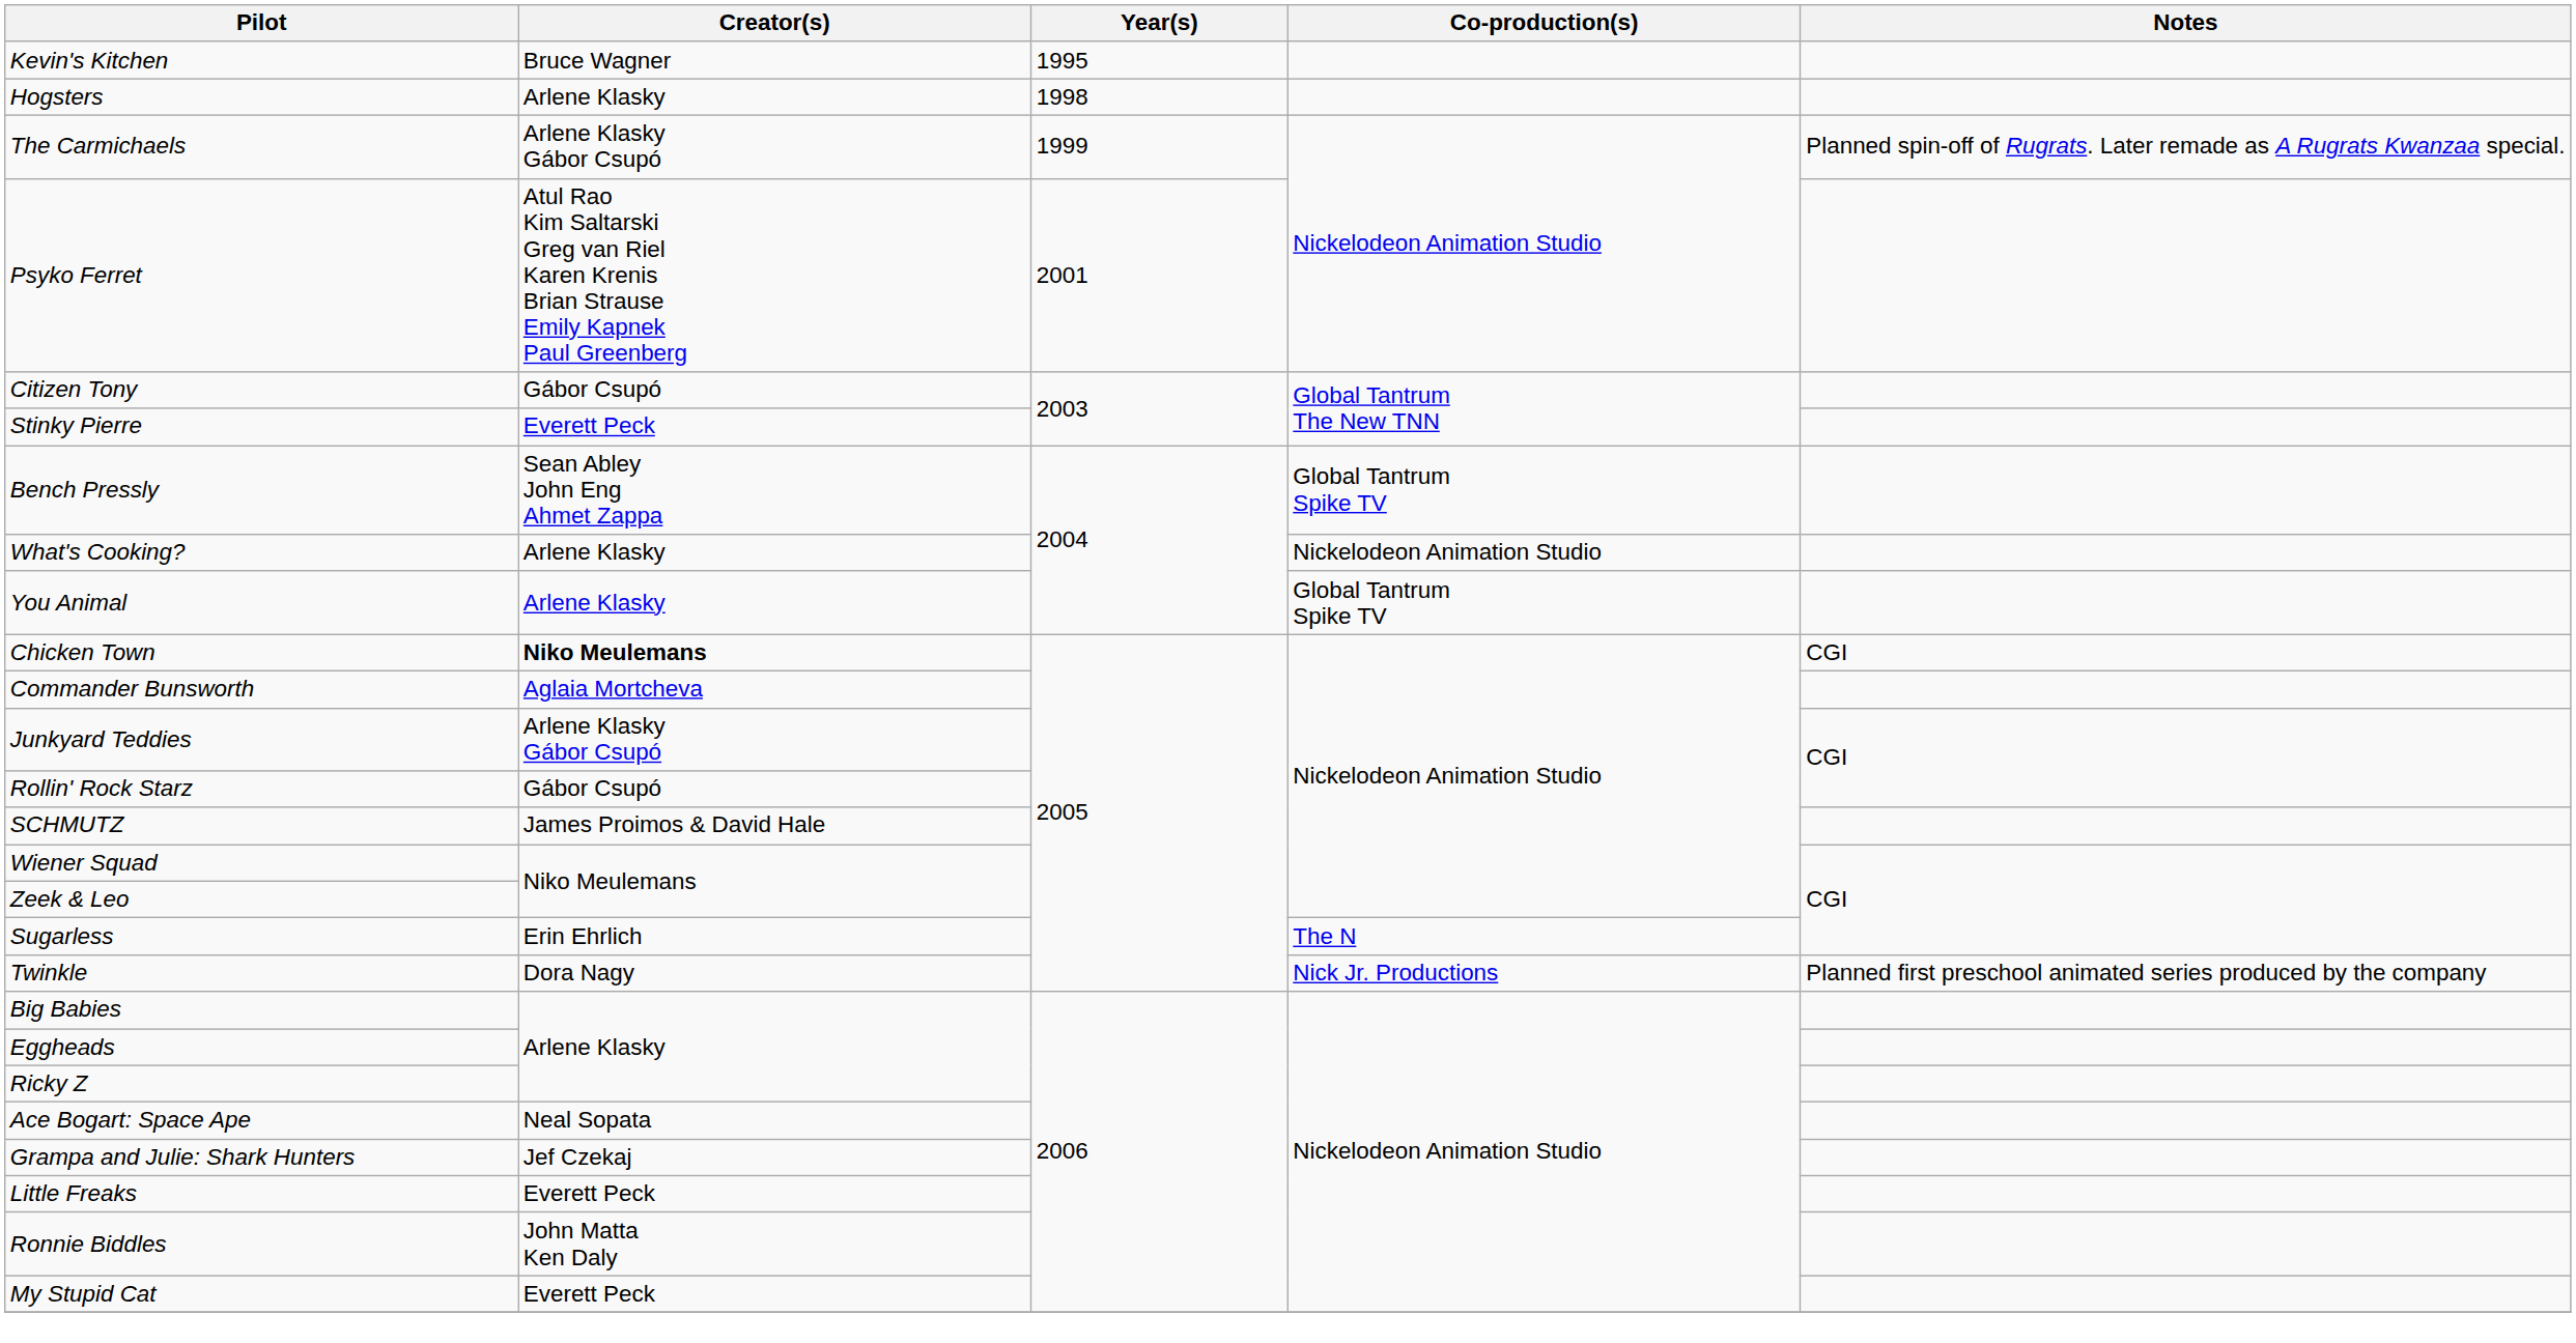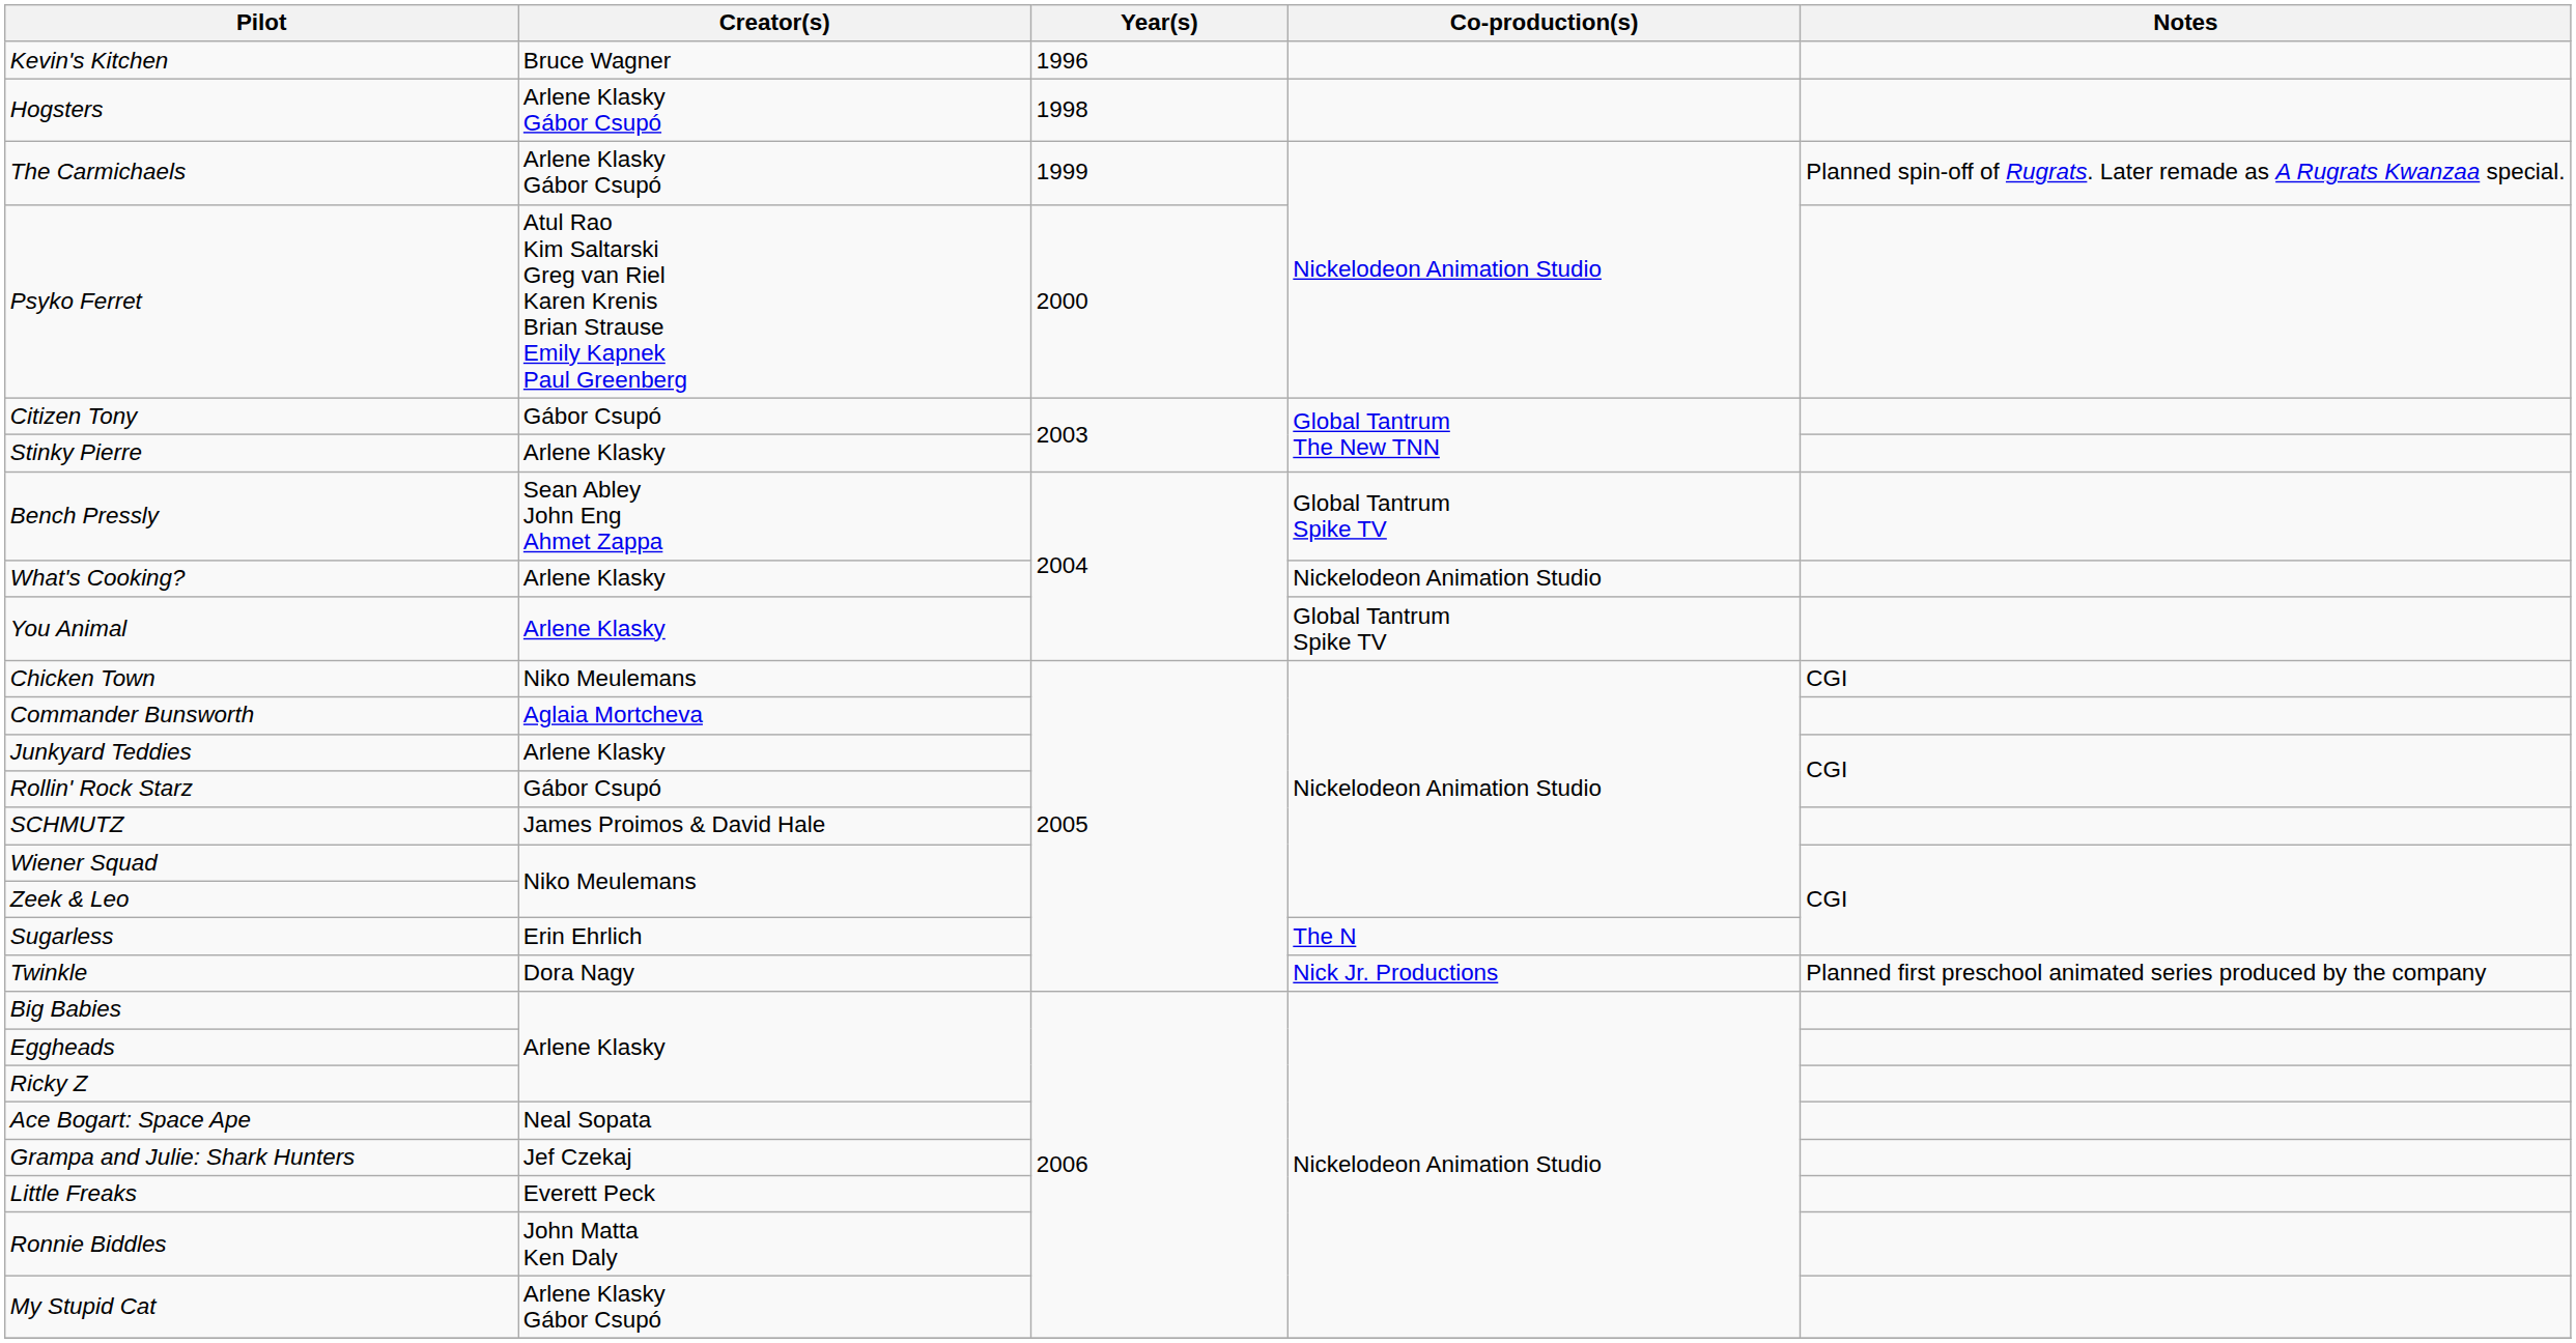Kevin's Kitchen | Year(s): 1995 -> 1996
Hogsters | Creator(s): Arlene Klasky -> Arlene Klasky Gábor Csupó
Psyko Ferret | Year(s): 2001 -> 2000
Stinky Pierre | Creator(s): Everett Peck -> Arlene Klasky
Chicken Town | Creator(s): bold -> normal
Junkyard Teddies | Creator(s): Arlene Klasky Gábor Csupó -> Arlene Klasky
My Stupid Cat | Creator(s): Everett Peck -> Arlene Klasky Gábor Csupó
